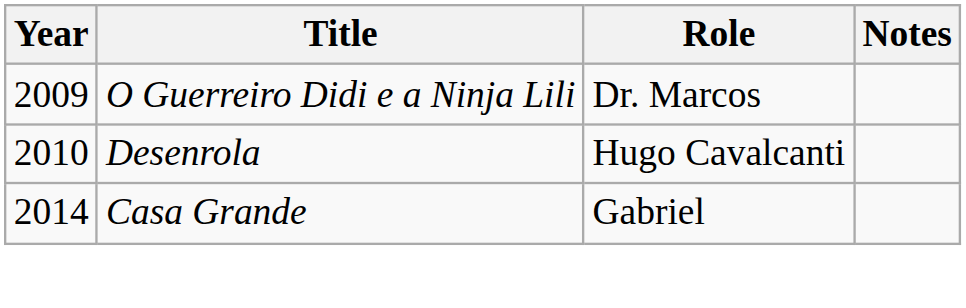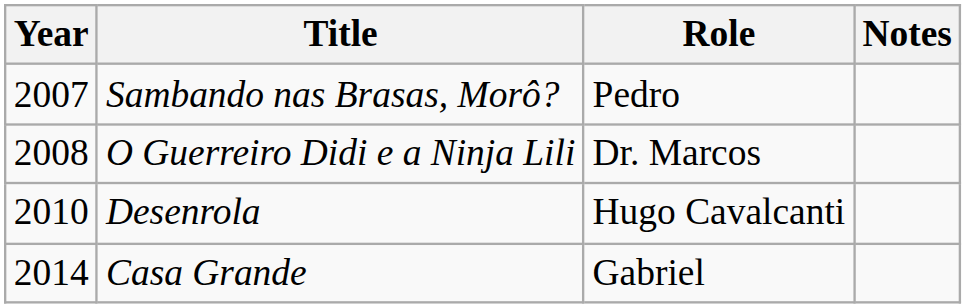+ row: 2007 | Sambando nas Brasas, Morô? | Pedro
O Guerreiro Didi e a Ninja Lili | Year: 2009 -> 2008
